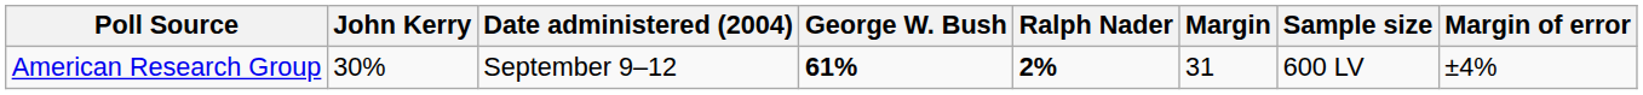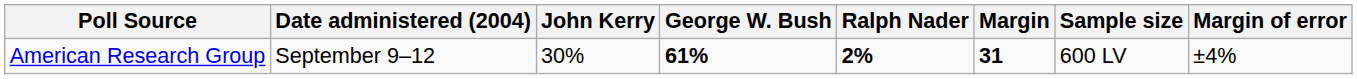columns swapped: Date administered (2004) <-> John Kerry
American Research Group | Margin: normal -> bold
